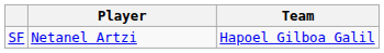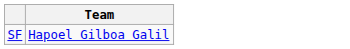- column: Player | Netanel Artzi
